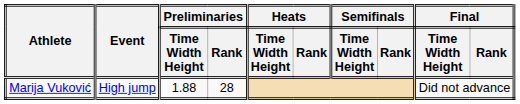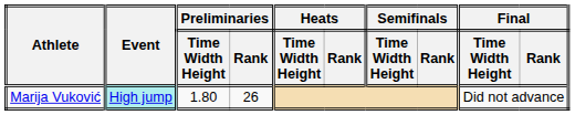Marija Vuković | Event: no background -> paleturquoise background
Marija Vuković | Preliminaries / Time Width Height: 1.88 -> 1.80
Marija Vuković | Preliminaries / Rank: 28 -> 26
